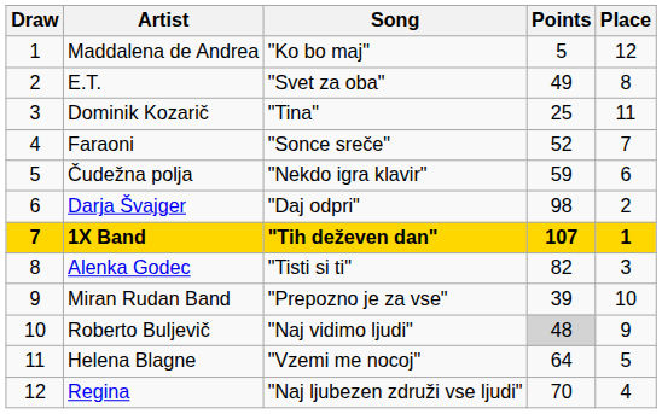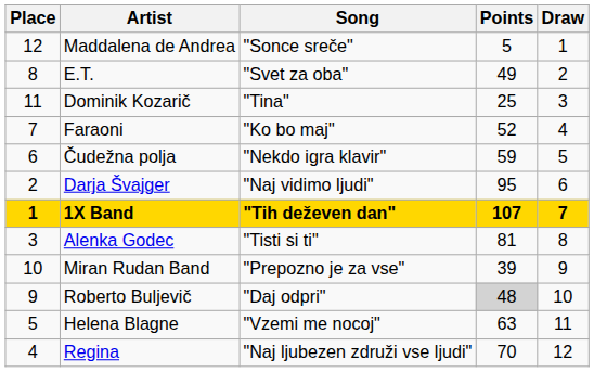columns swapped: Draw <-> Place
Maddalena de Andrea | Song: "Ko bo maj" -> "Sonce sreče"
Faraoni | Song: "Sonce sreče" -> "Ko bo maj"
Darja Švajger | Song: "Daj odpri" -> "Naj vidimo ljudi"
Darja Švajger | Points: 98 -> 95
Alenka Godec | Points: 82 -> 81
Roberto Buljevič | Song: "Naj vidimo ljudi" -> "Daj odpri"
Helena Blagne | Points: 64 -> 63
